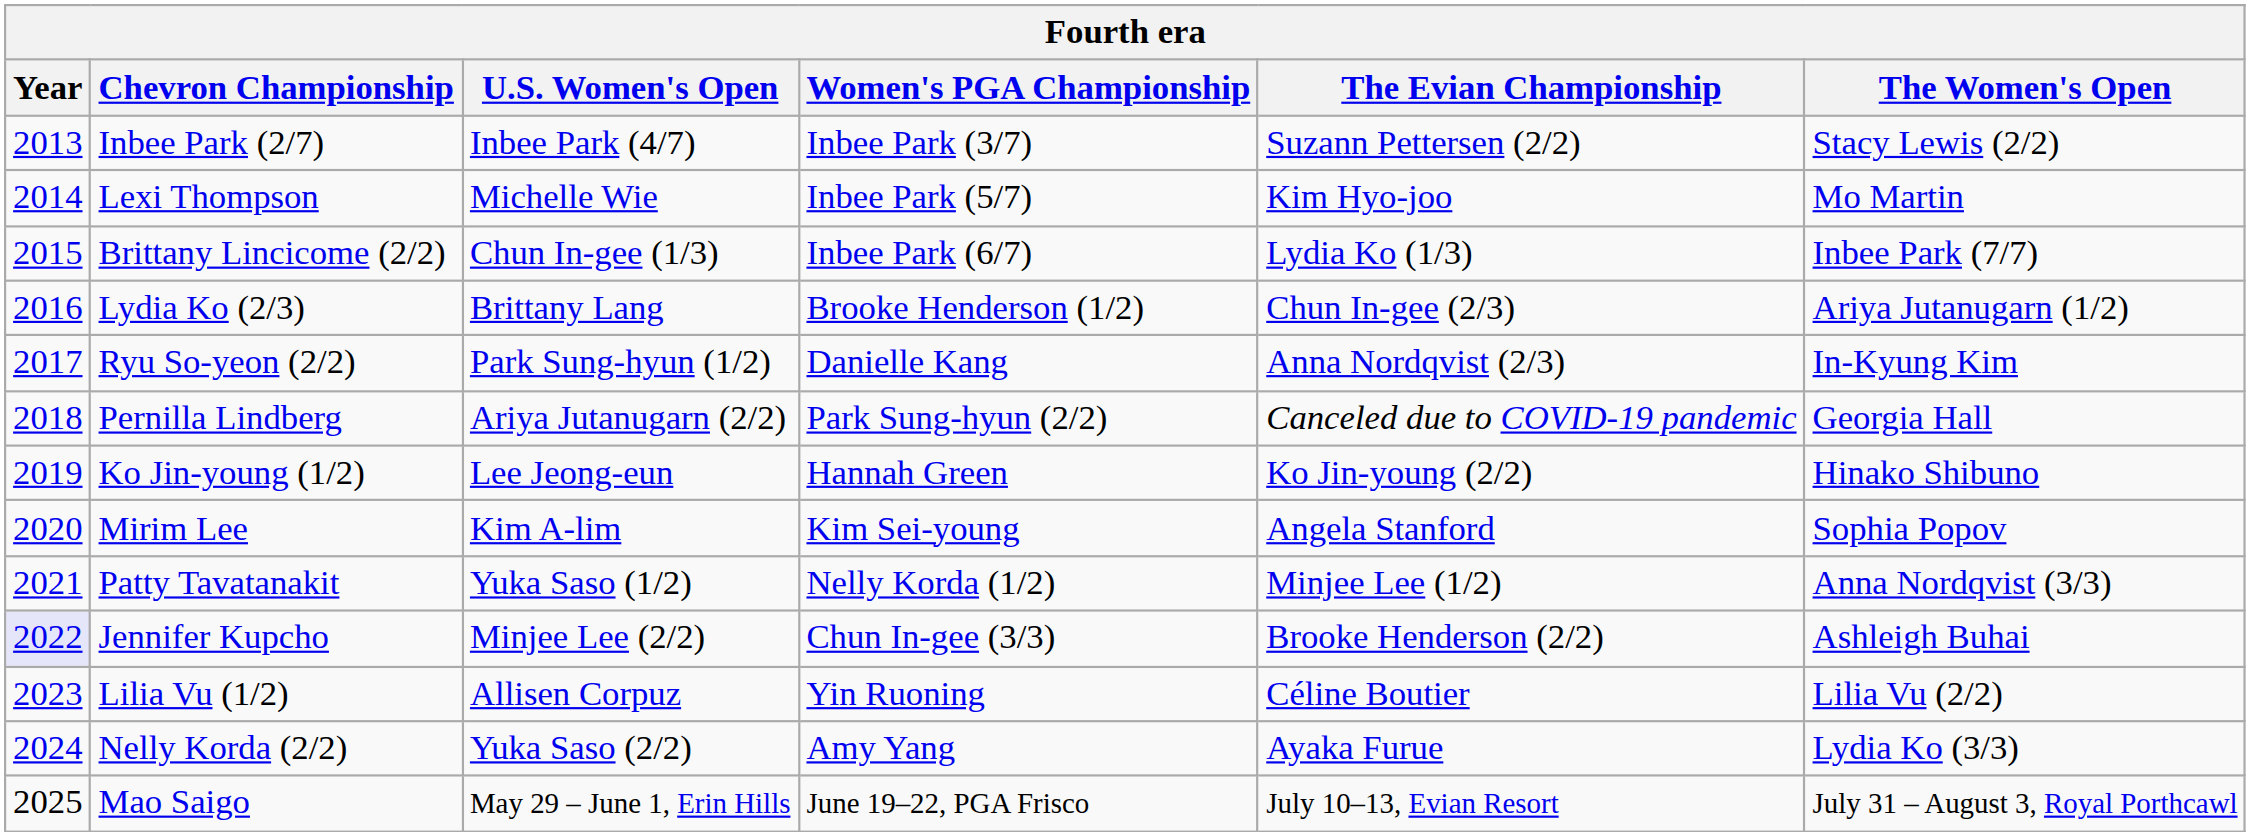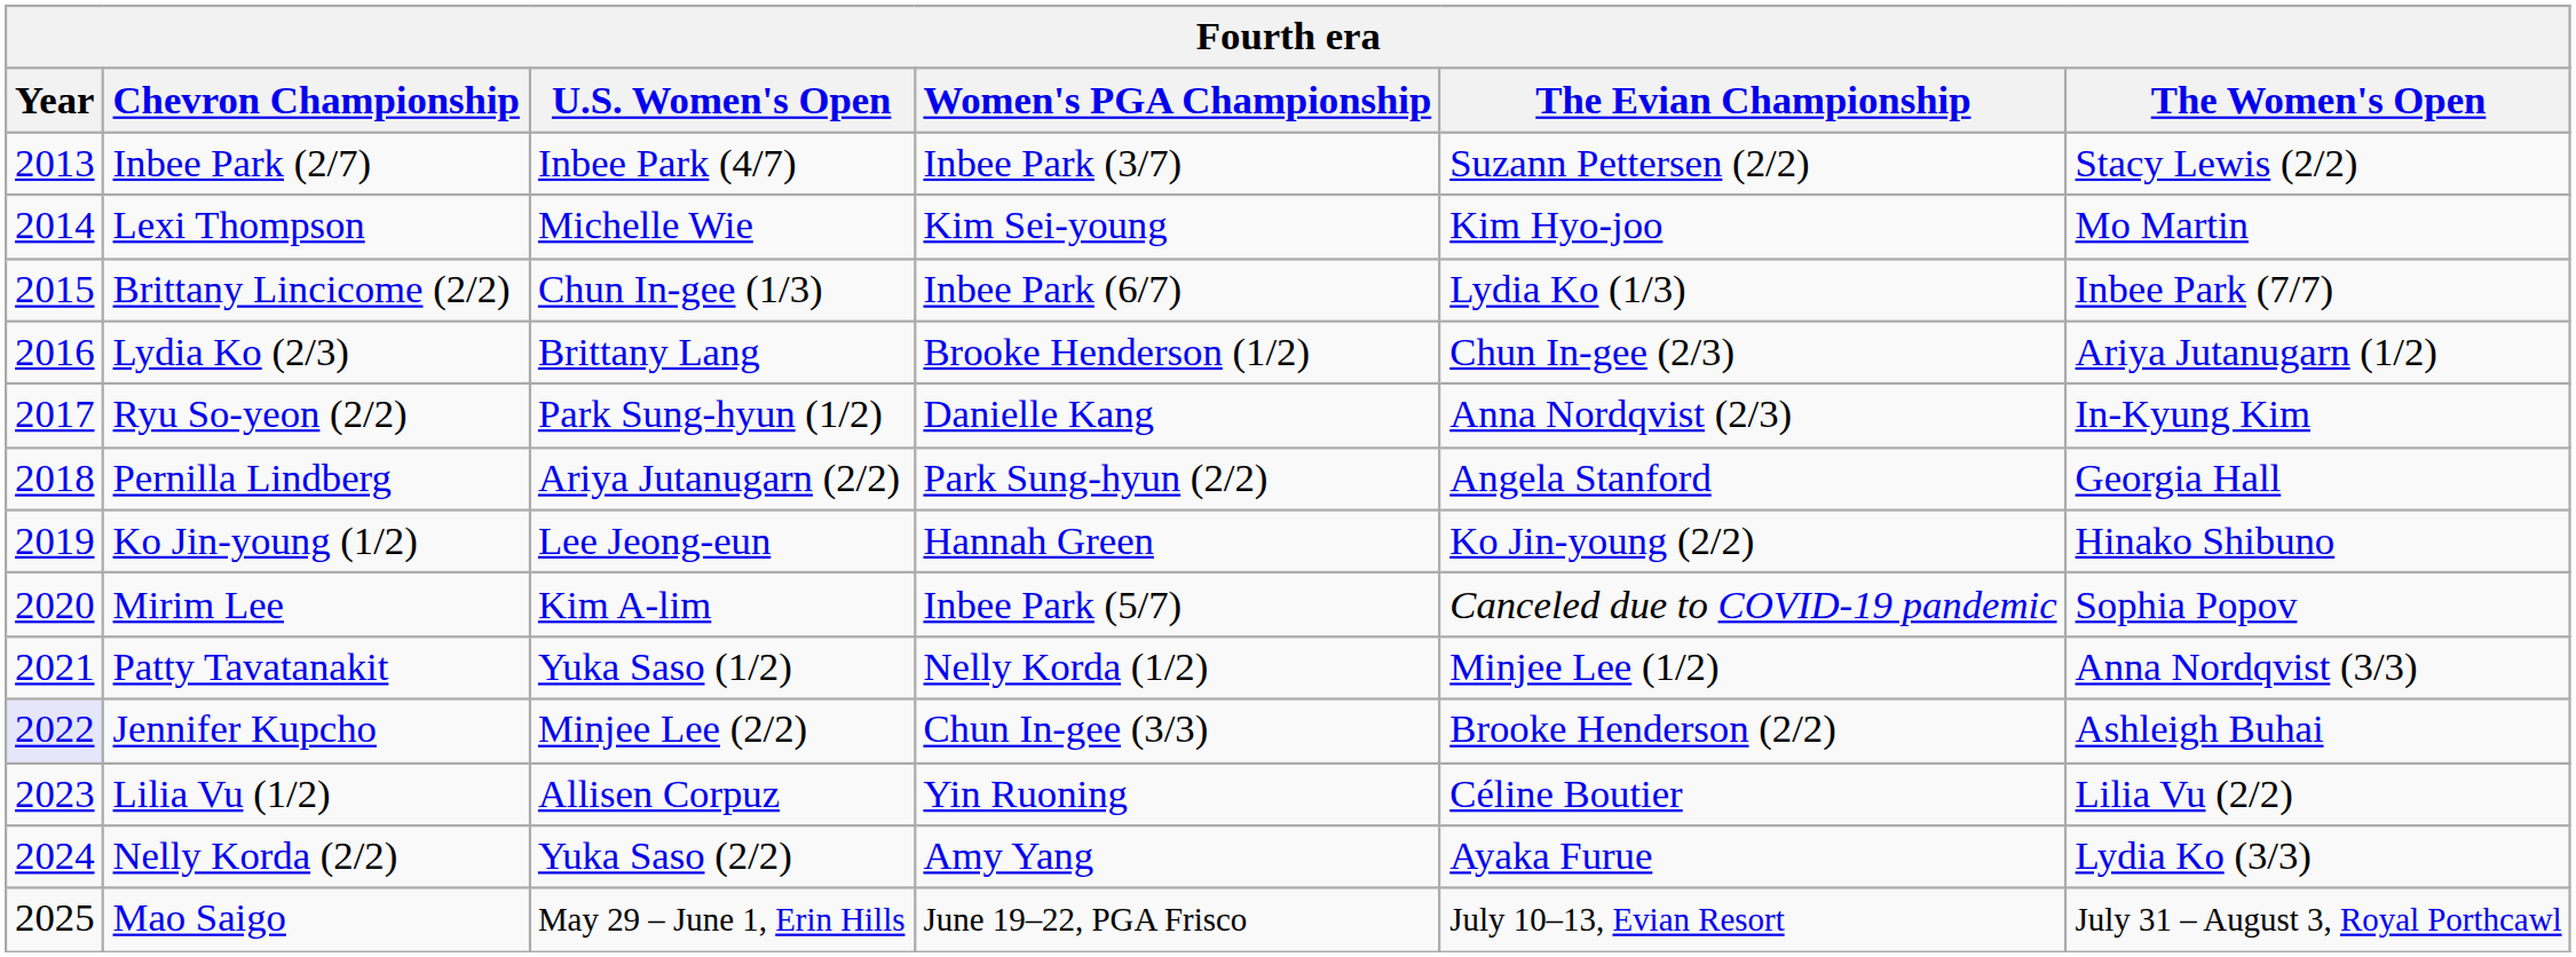Lexi Thompson | Women's PGA Championship: Inbee Park (5/7) -> Kim Sei-young
Pernilla Lindberg | The Evian Championship: Canceled due to COVID-19 pandemic -> Angela Stanford
Mirim Lee | Women's PGA Championship: Kim Sei-young -> Inbee Park (5/7)
Mirim Lee | The Evian Championship: Angela Stanford -> Canceled due to COVID-19 pandemic
